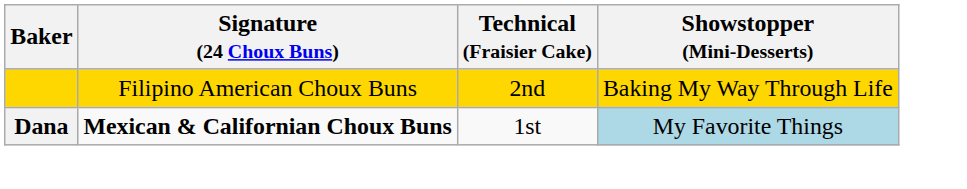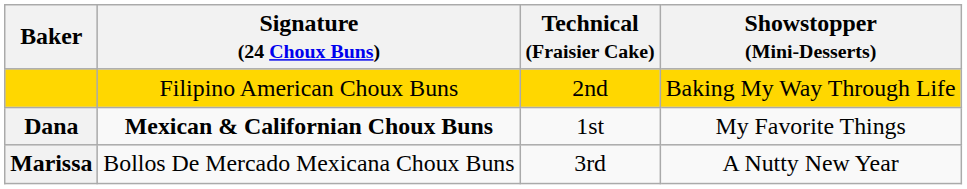Dana | Showstopper (Mini-Desserts): lightblue background -> no background
+ row: Marissa | Bollos De Mercado Mexicana Choux Buns | 3rd | A Nutty New Year
